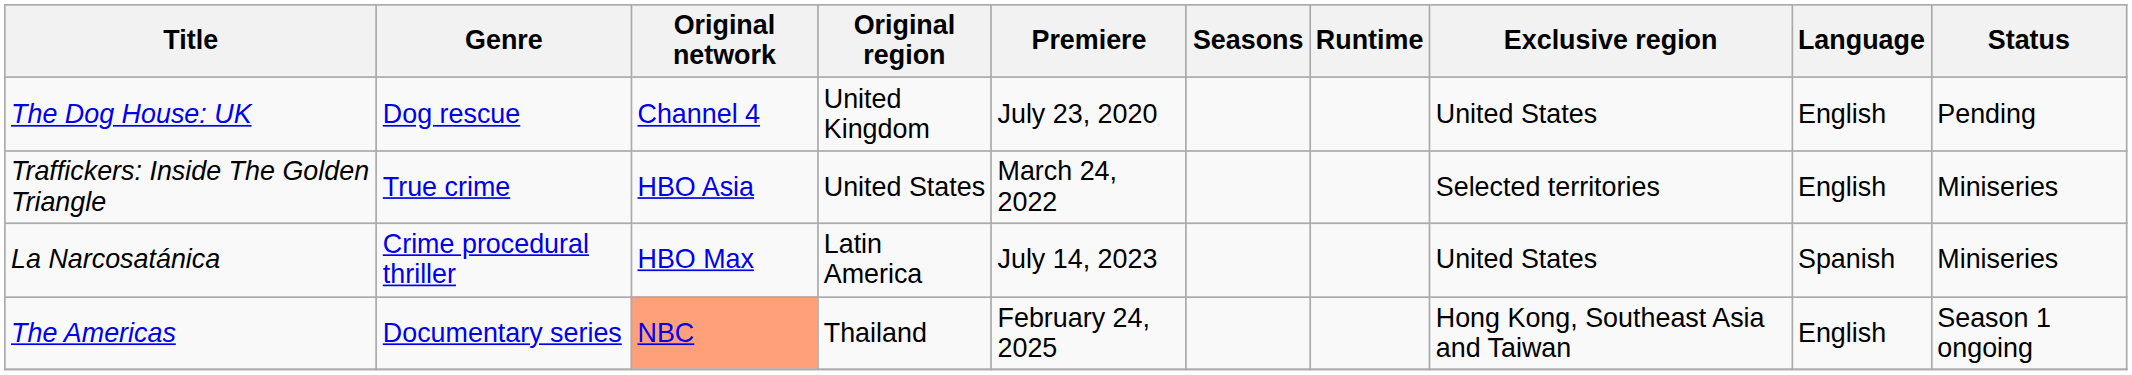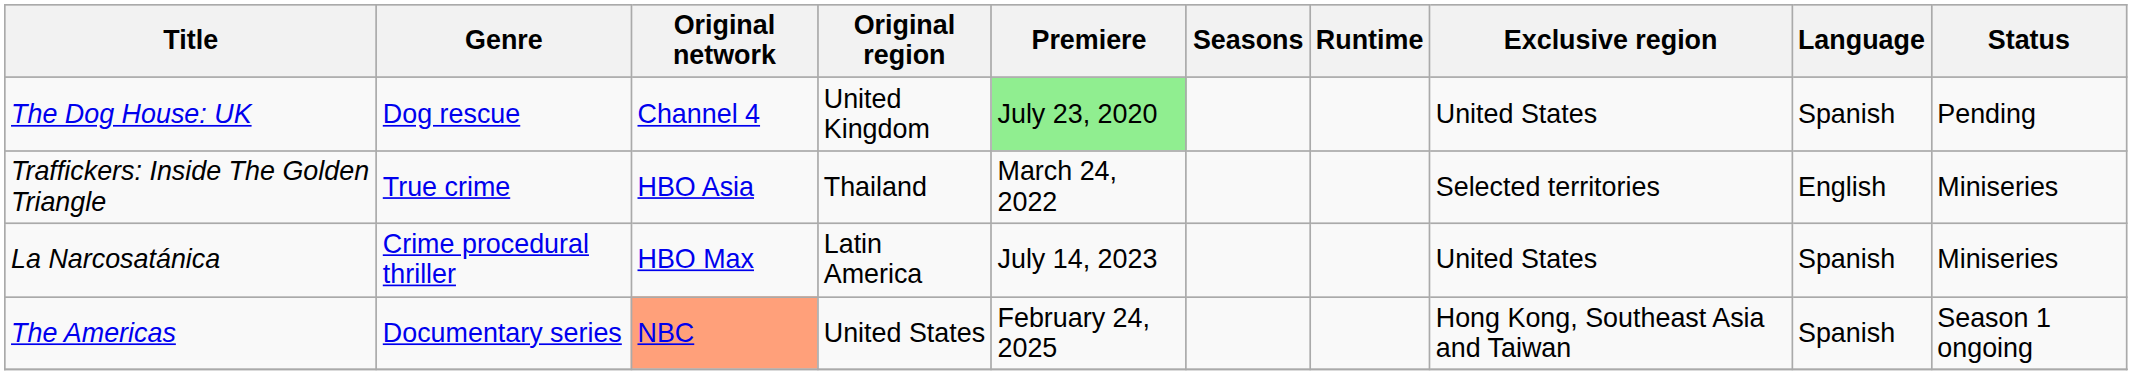The Dog House: UK | Premiere: no background -> lightgreen background
The Dog House: UK | Language: English -> Spanish
Traffickers: Inside The Golden Triangle | Original region: United States -> Thailand
The Americas | Original region: Thailand -> United States
The Americas | Language: English -> Spanish
